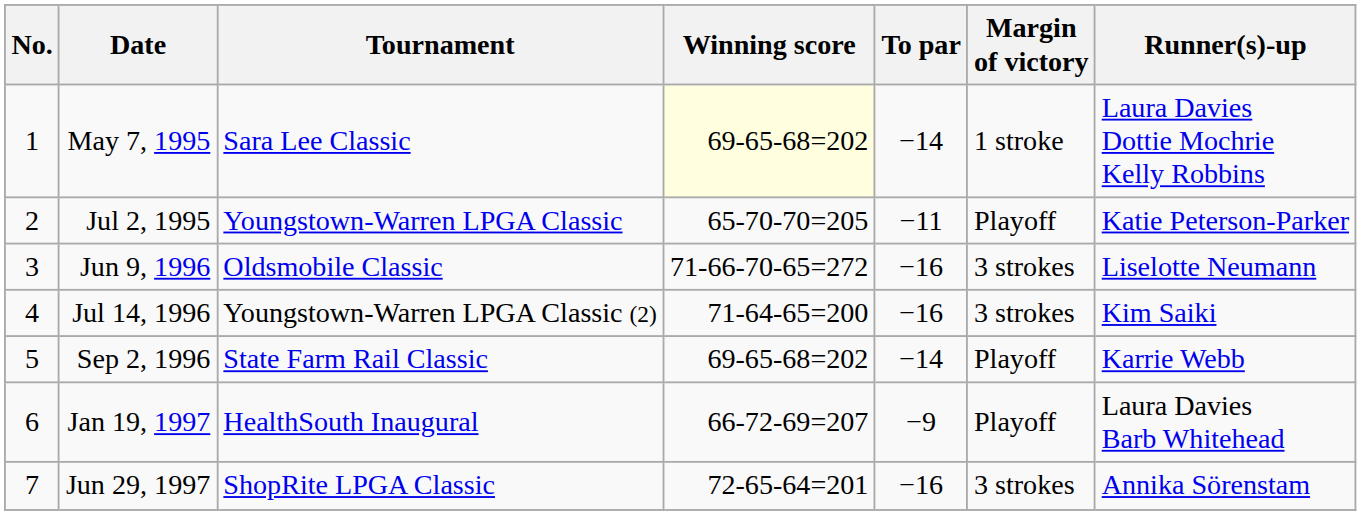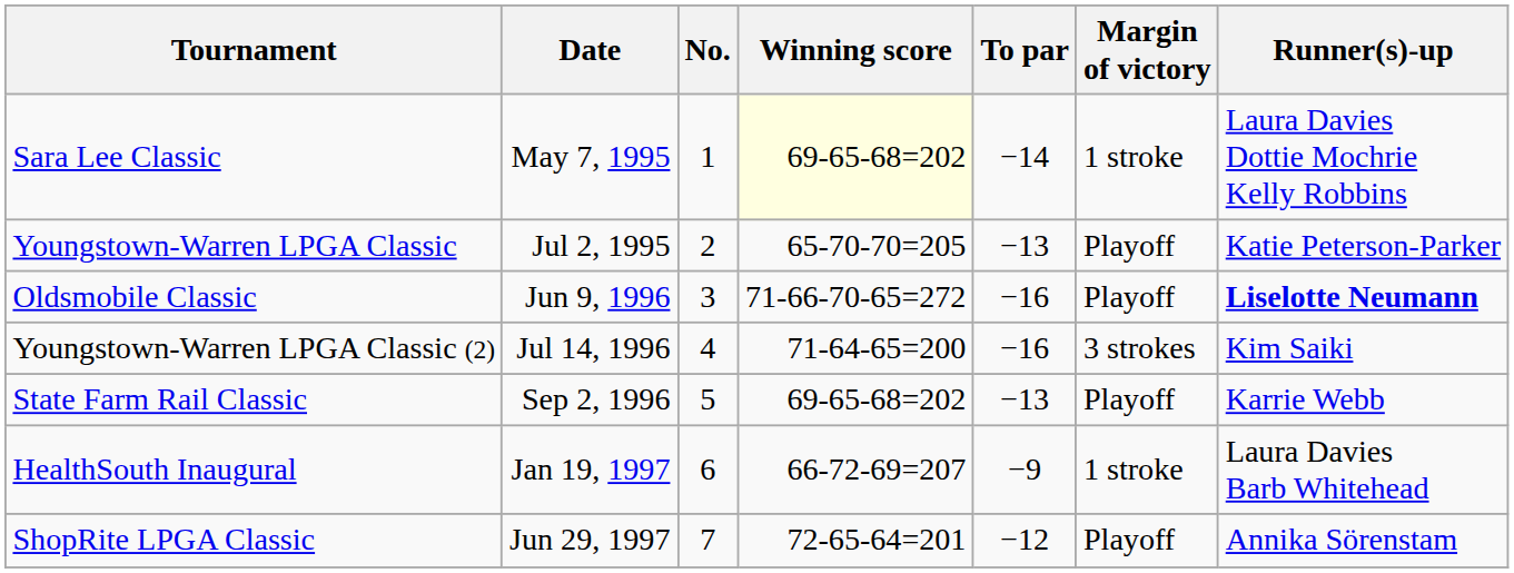columns swapped: No. <-> Tournament
Jul 2, 1995 | To par: −11 -> −13
Jun 9, 1996 | Margin of victory: 3 strokes -> Playoff
Jun 9, 1996 | Runner(s)-up: normal -> bold
Sep 2, 1996 | To par: −14 -> −13
Jan 19, 1997 | Margin of victory: Playoff -> 1 stroke
Jun 29, 1997 | To par: −16 -> −12
Jun 29, 1997 | Margin of victory: 3 strokes -> Playoff
